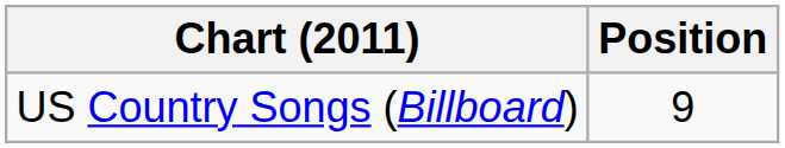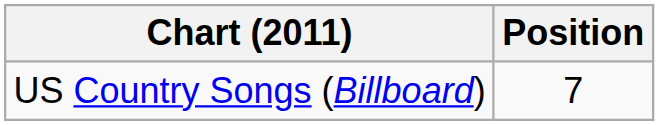US Country Songs (Billboard) | Position: 9 -> 7
